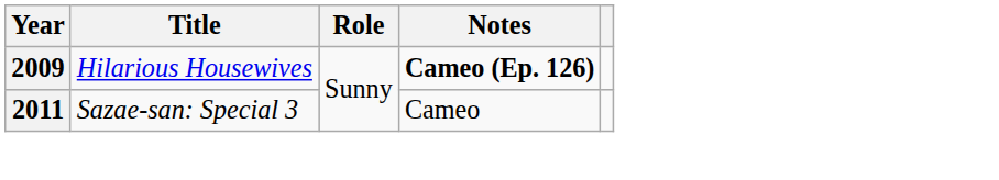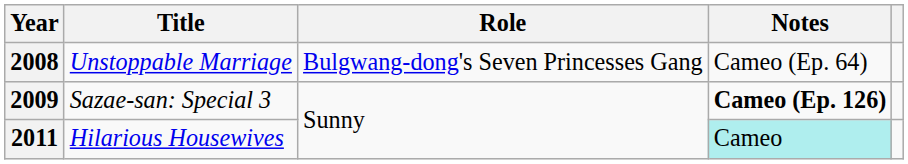+ row: 2008 | Unstoppable Marriage | Bulgwang-dong's Seven Princesses Gang | Cameo (Ep. 64)
2009 | Title: Hilarious Housewives -> Sazae-san: Special 3
2011 | Title: Sazae-san: Special 3 -> Hilarious Housewives
2011 | Notes: no background -> paleturquoise background
